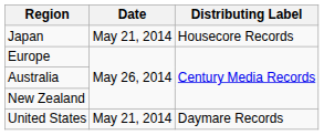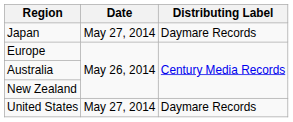Japan | Date: May 21, 2014 -> May 27, 2014
Japan | Distributing Label: Housecore Records -> Daymare Records
United States | Date: May 21, 2014 -> May 27, 2014
